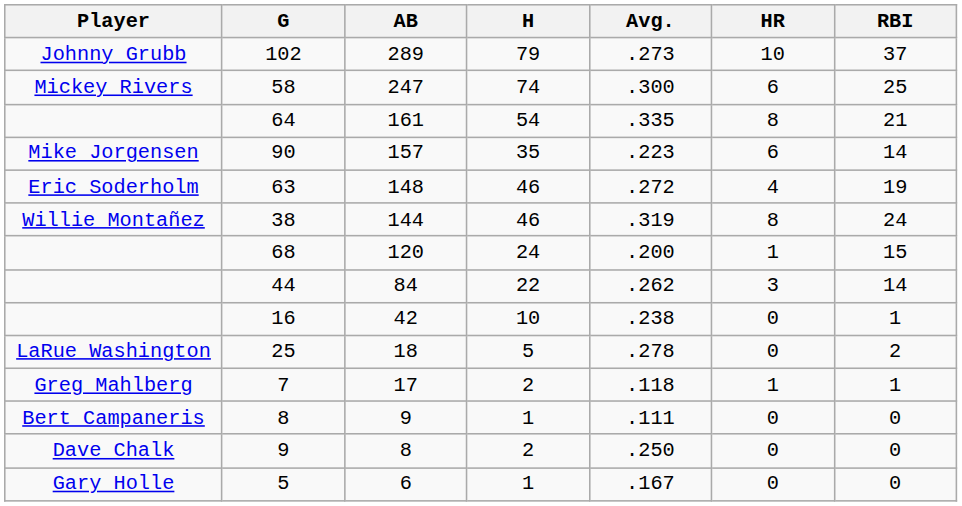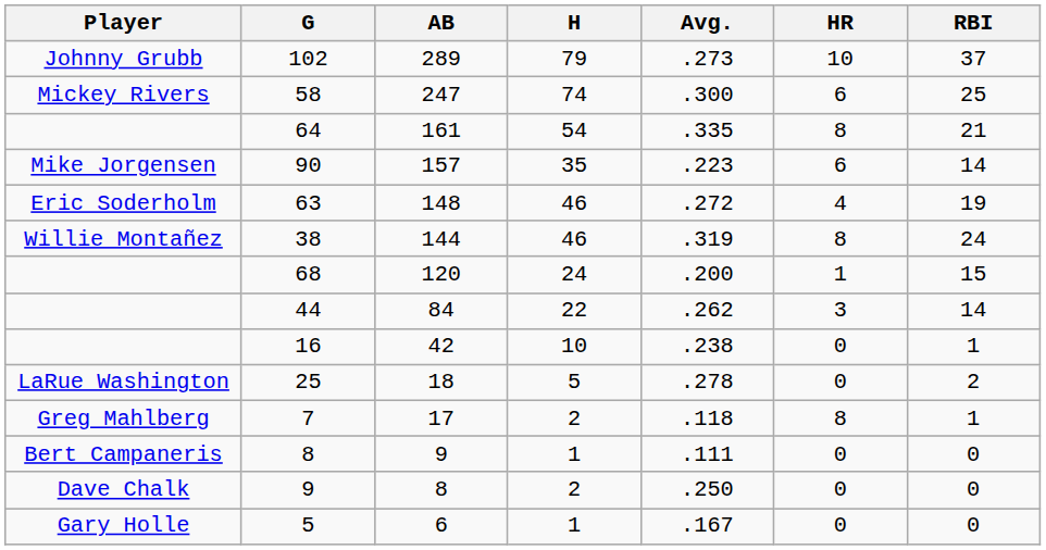7 | HR: 1 -> 8
